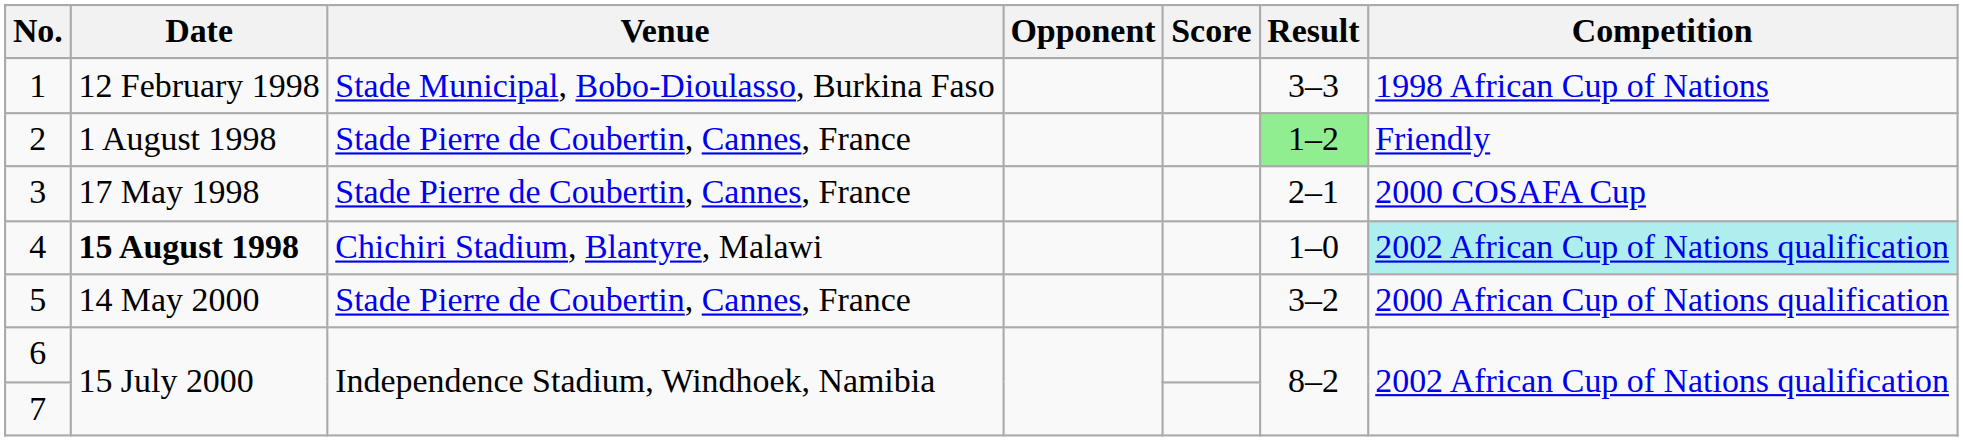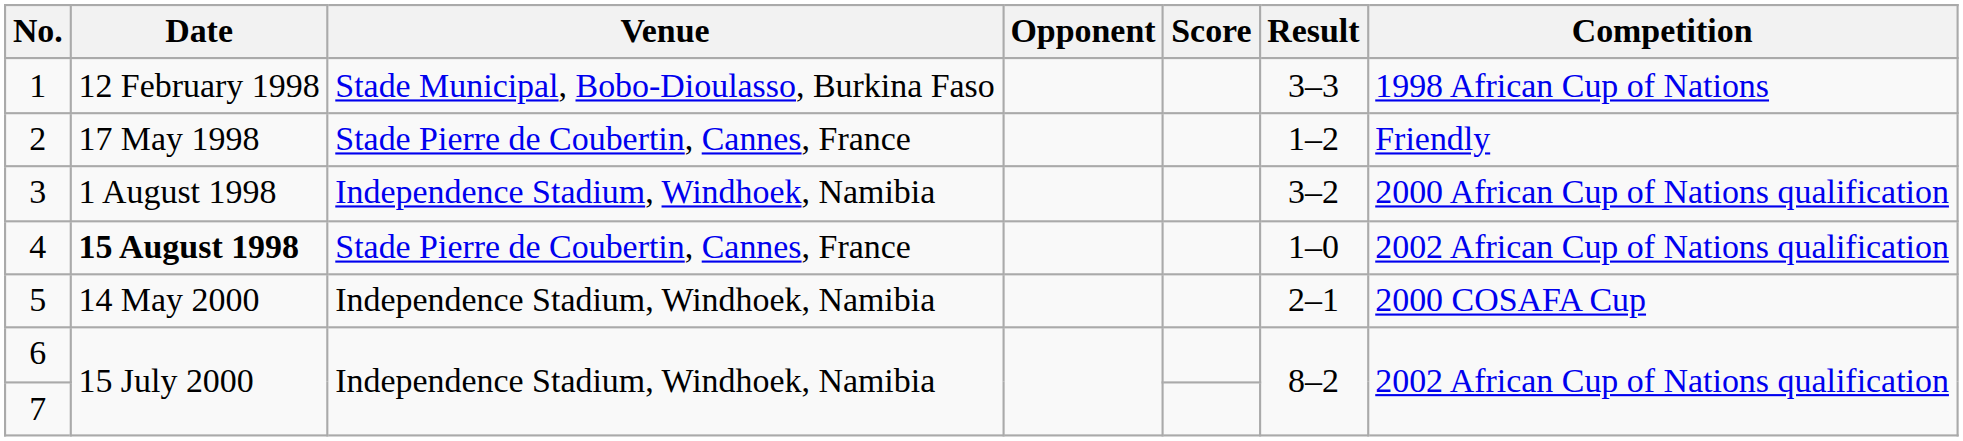2 | Date: 1 August 1998 -> 17 May 1998
2 | Result: lightgreen background -> no background
3 | Date: 17 May 1998 -> 1 August 1998
3 | Venue: Stade Pierre de Coubertin, Cannes, France -> Independence Stadium, Windhoek, Namibia
3 | Result: 2–1 -> 3–2
3 | Competition: 2000 COSAFA Cup -> 2000 African Cup of Nations qualification
4 | Venue: Chichiri Stadium, Blantyre, Malawi -> Stade Pierre de Coubertin, Cannes, France
4 | Competition: paleturquoise background -> no background
5 | Venue: Stade Pierre de Coubertin, Cannes, France -> Independence Stadium, Windhoek, Namibia
5 | Result: 3–2 -> 2–1
5 | Competition: 2000 African Cup of Nations qualification -> 2000 COSAFA Cup
